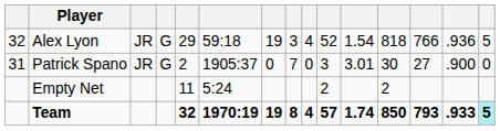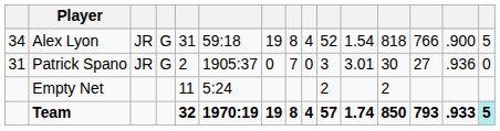Alex Lyon | column 1: 32 -> 34
Alex Lyon | column 5: 29 -> 31
Alex Lyon | column 8: 3 -> 8
Alex Lyon | column 14: .936 -> .900
Patrick Spano | column 14: .900 -> .936
